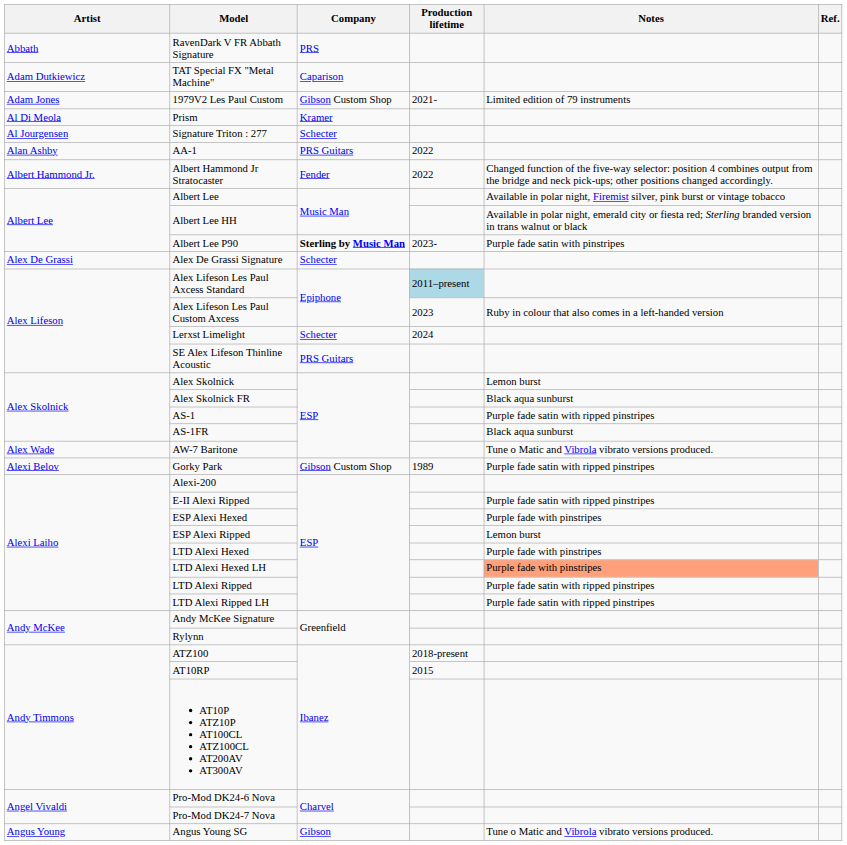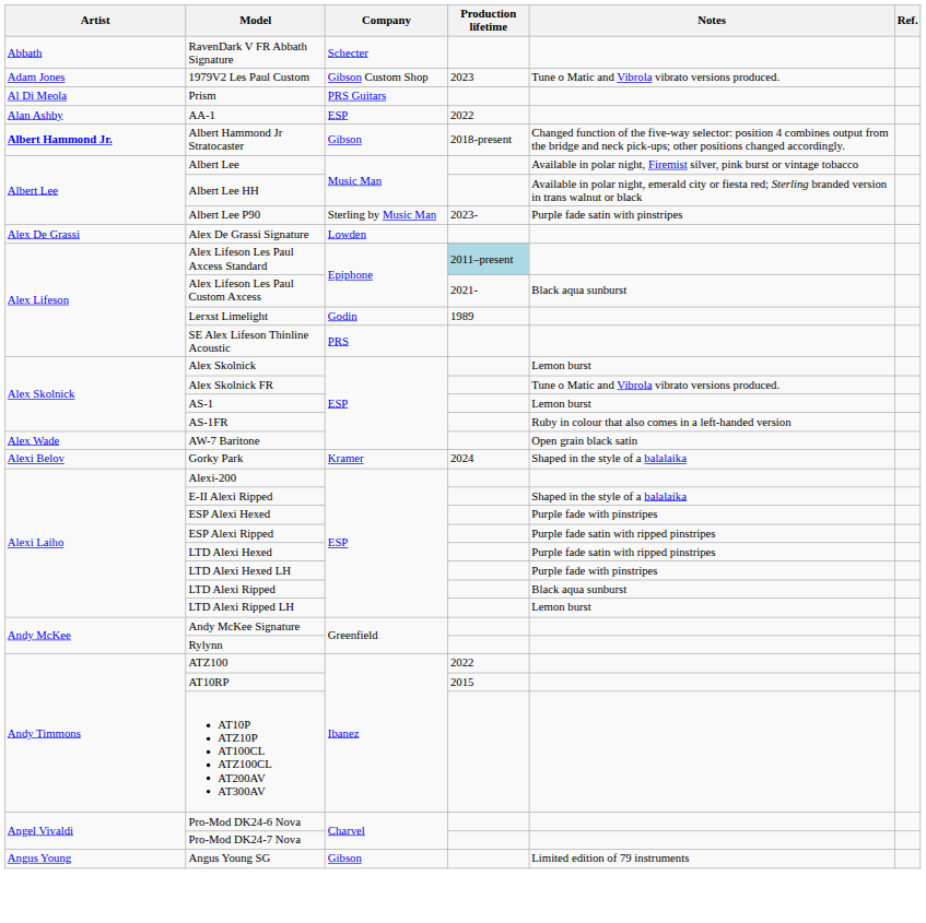RavenDark V FR Abbath Signature | Company: PRS -> Schecter
- row: Adam Dutkiewicz | TAT Special FX "Metal Machine" | Caparison
1979V2 Les Paul Custom | Production lifetime: 2021- -> 2023
1979V2 Les Paul Custom | Notes: Limited edition of 79 instruments -> Tune o Matic and Vibrola vibrato versions produced.
Prism | Company: Kramer -> PRS Guitars
- row: Al Jourgensen | Signature Triton : 277 | Schecter
AA-1 | Company: PRS Guitars -> ESP
Albert Hammond Jr Stratocaster | Artist: normal -> bold
Albert Hammond Jr Stratocaster | Company: Fender -> Gibson
Albert Hammond Jr Stratocaster | Production lifetime: 2022 -> 2018-present
Albert Lee P90 | Company: bold -> normal
Alex De Grassi Signature | Company: Schecter -> Lowden
Alex Lifeson Les Paul Custom Axcess | Production lifetime: 2023 -> 2021-
Alex Lifeson Les Paul Custom Axcess | Notes: Ruby in colour that also comes in a left-handed version -> Black aqua sunburst
Lerxst Limelight | Company: Schecter -> Godin
Lerxst Limelight | Production lifetime: 2024 -> 1989
SE Alex Lifeson Thinline Acoustic | Company: PRS Guitars -> PRS
Alex Skolnick FR | Notes: Black aqua sunburst -> Tune o Matic and Vibrola vibrato versions produced.
AS-1 | Notes: Purple fade satin with ripped pinstripes -> Lemon burst
AS-1FR | Notes: Black aqua sunburst -> Ruby in colour that also comes in a left-handed version
AW-7 Baritone | Notes: Tune o Matic and Vibrola vibrato versions produced. -> Open grain black satin
Gorky Park | Company: Gibson Custom Shop -> Kramer
Gorky Park | Production lifetime: 1989 -> 2024
Gorky Park | Notes: Purple fade satin with ripped pinstripes -> Shaped in the style of a balalaika
E-II Alexi Ripped | Notes: Purple fade satin with ripped pinstripes -> Shaped in the style of a balalaika
ESP Alexi Ripped | Notes: Lemon burst -> Purple fade satin with ripped pinstripes
LTD Alexi Hexed | Notes: Purple fade with pinstripes -> Purple fade satin with ripped pinstripes
LTD Alexi Hexed LH | Notes: lightsalmon background -> no background
LTD Alexi Ripped | Notes: Purple fade satin with ripped pinstripes -> Black aqua sunburst
LTD Alexi Ripped LH | Notes: Purple fade satin with ripped pinstripes -> Lemon burst
ATZ100 | Production lifetime: 2018-present -> 2022
Angus Young SG | Notes: Tune o Matic and Vibrola vibrato versions produced. -> Limited edition of 79 instruments
